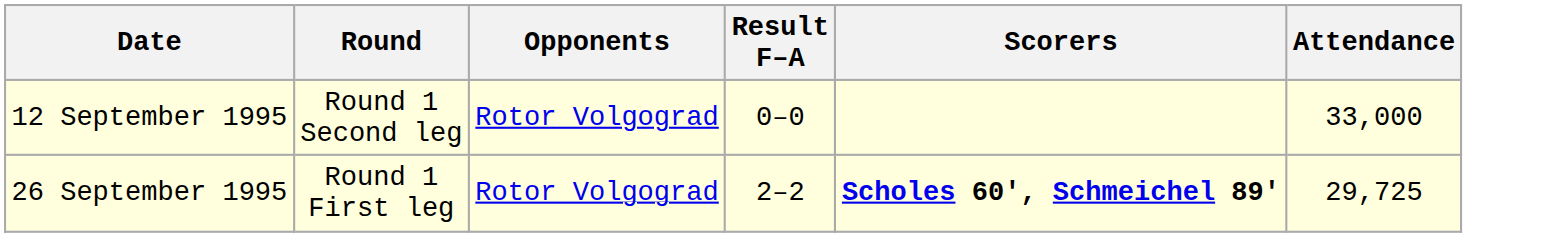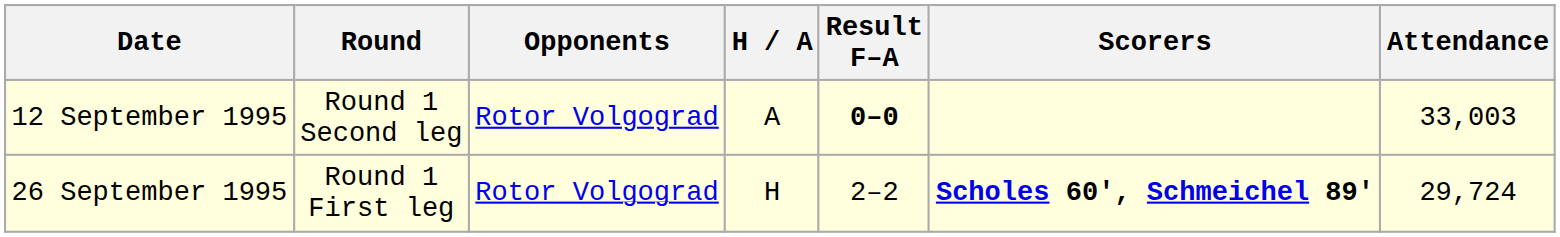+ column: H / A | A | H
12 September 1995 | Result F–A: normal -> bold
12 September 1995 | Attendance: 33,000 -> 33,003
26 September 1995 | Attendance: 29,725 -> 29,724
